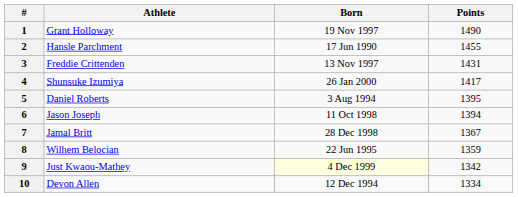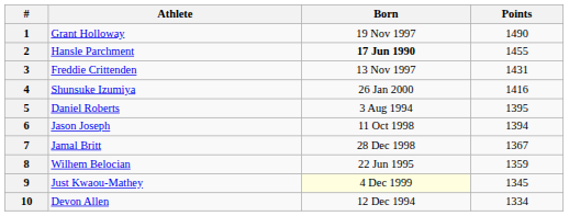2 | Born: normal -> bold
4 | Points: 1417 -> 1416
9 | Points: 1342 -> 1345
